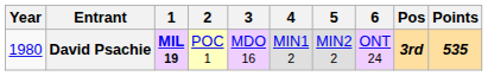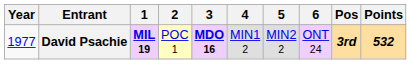David Psachie | Year: 1980 -> 1977
David Psachie | 3: normal -> bold
David Psachie | Points: 535 -> 532
